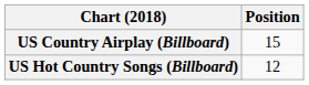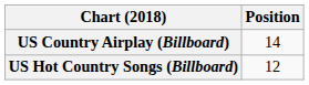US Country Airplay (Billboard) | Position: 15 -> 14
